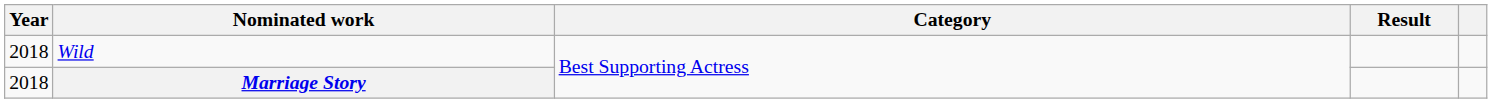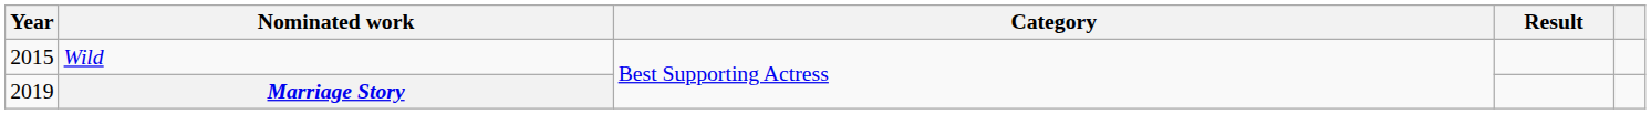Wild | Year: 2018 -> 2015
Marriage Story | Year: 2018 -> 2019
